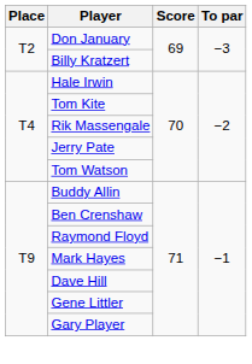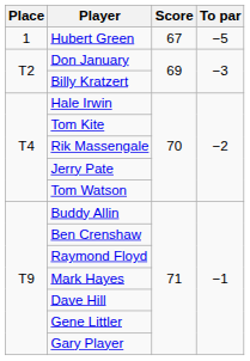+ row: 1 | Hubert Green | 67 | −5
